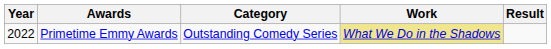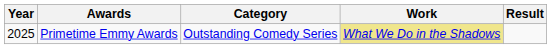Primetime Emmy Awards | Year: 2022 -> 2025
